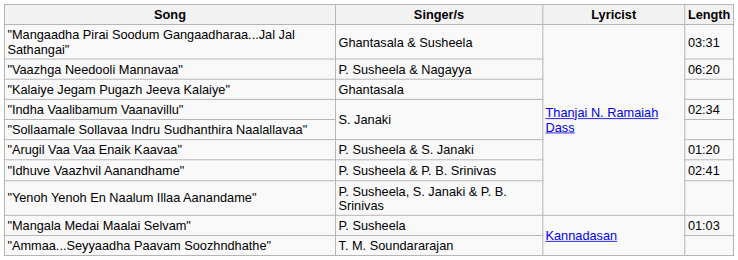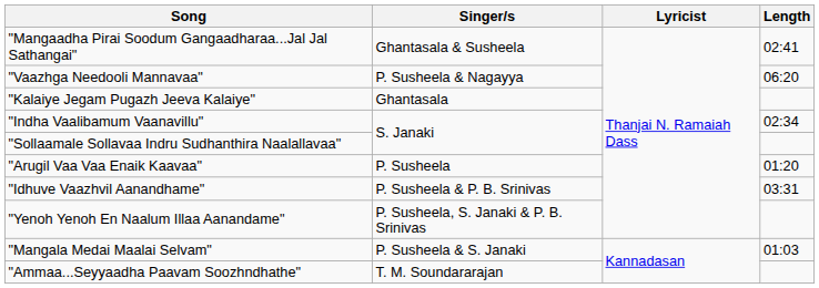"Mangaadha Pirai Soodum Gangaadharaa...Jal Jal Sathangai" | Length: 03:31 -> 02:41
"Arugil Vaa Vaa Enaik Kaavaa" | Singer/s: P. Susheela & S. Janaki -> P. Susheela
"Idhuve Vaazhvil Aanandhame" | Length: 02:41 -> 03:31
"Mangala Medai Maalai Selvam" | Singer/s: P. Susheela -> P. Susheela & S. Janaki
